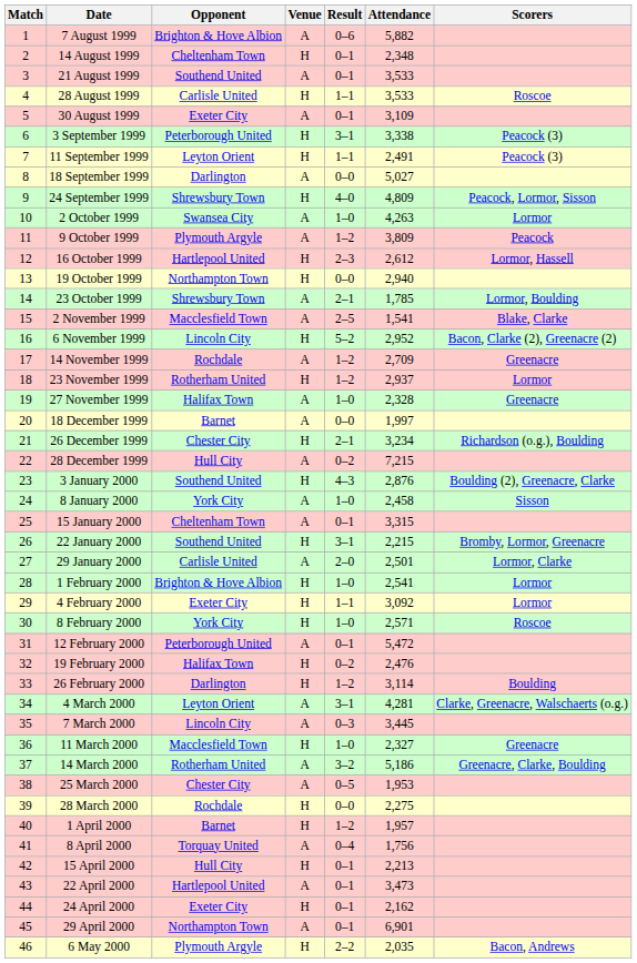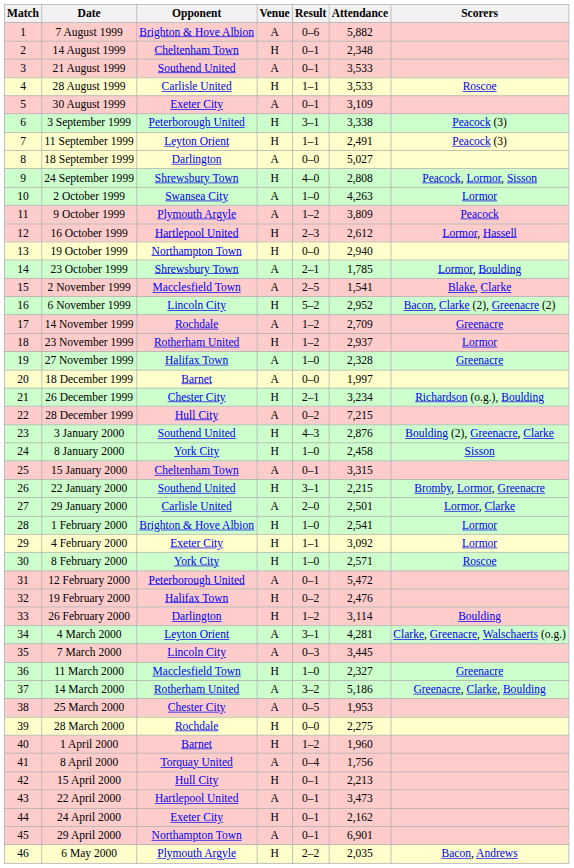24 September 1999 | Attendance: 4,809 -> 2,808
8 January 2000 | Venue: A -> H
1 April 2000 | Attendance: 1,957 -> 1,960
